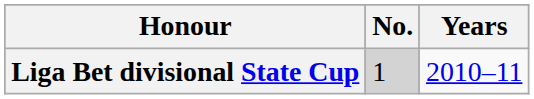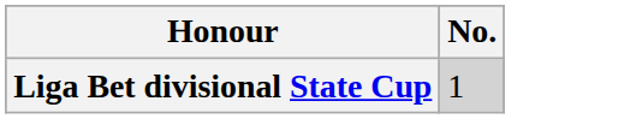- column: Years | 2010–11
